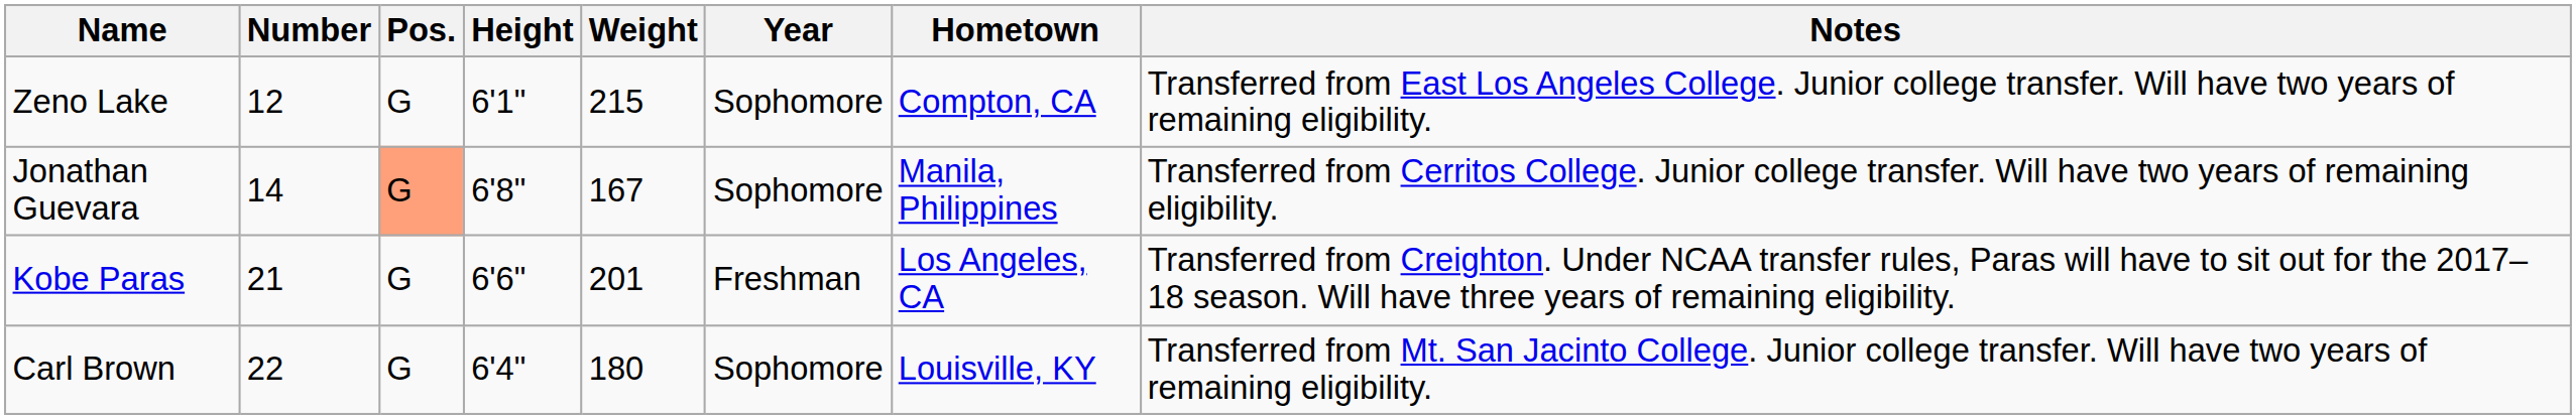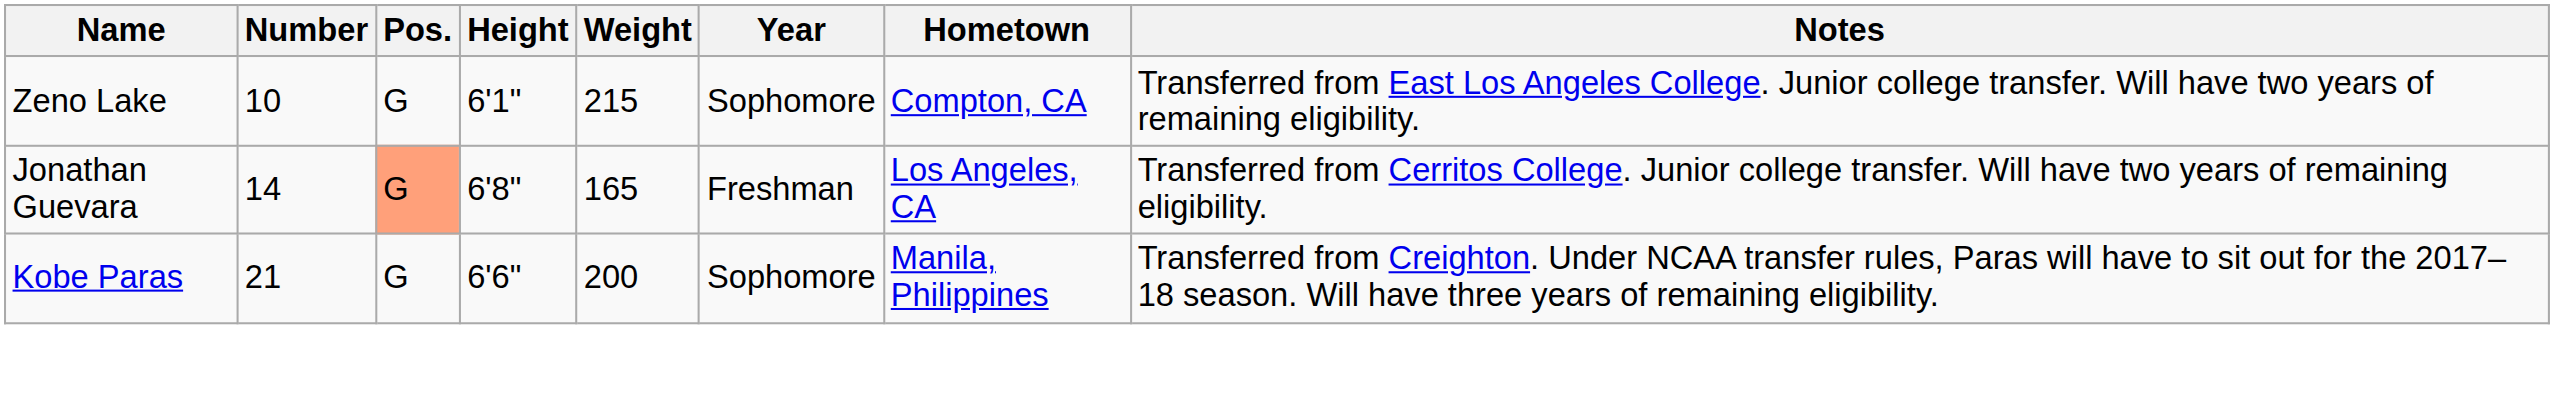Zeno Lake | Number: 12 -> 10
Jonathan Guevara | Weight: 167 -> 165
Jonathan Guevara | Year: Sophomore -> Freshman
Jonathan Guevara | Hometown: Manila, Philippines -> Los Angeles, CA
Kobe Paras | Weight: 201 -> 200
Kobe Paras | Year: Freshman -> Sophomore
Kobe Paras | Hometown: Los Angeles, CA -> Manila, Philippines
- row: Carl Brown | 22 | G | 6'4" | 180 | Sophomore | Louisville, KY | Transferred from Mt. San Jacinto College. Junior college transfer. Will have two years of remaining eligibility.
